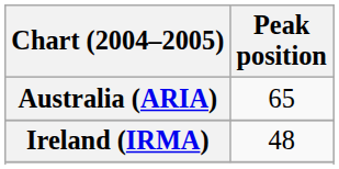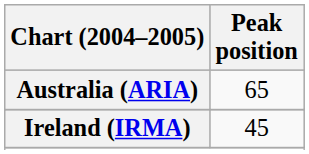Ireland (IRMA) | Peak position: 48 -> 45
